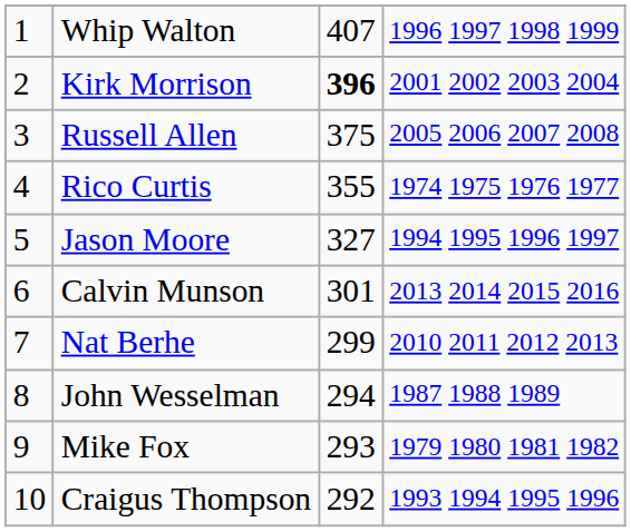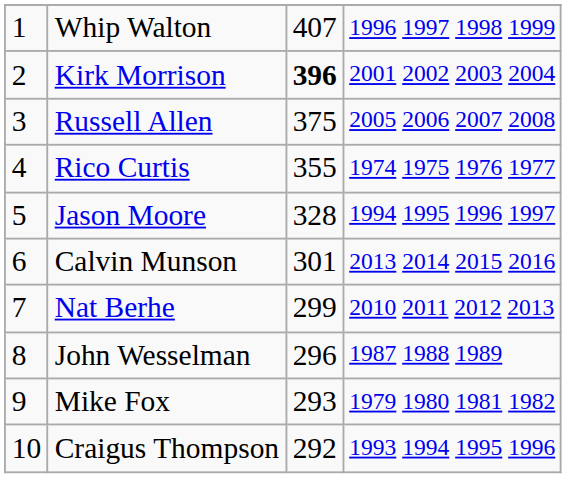Jason Moore | column 3: 327 -> 328
John Wesselman | column 3: 294 -> 296
